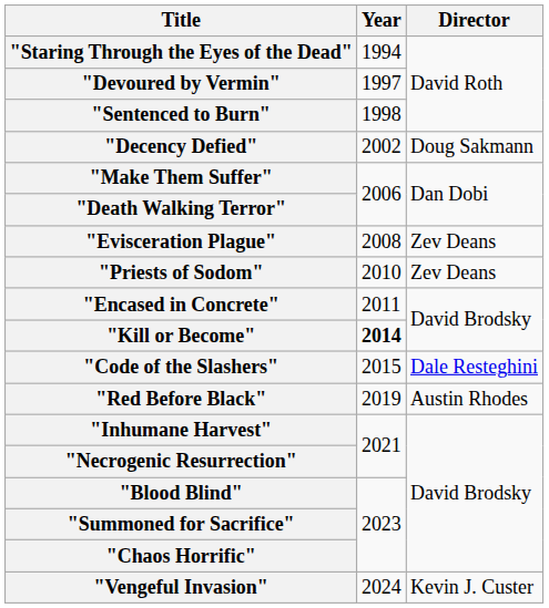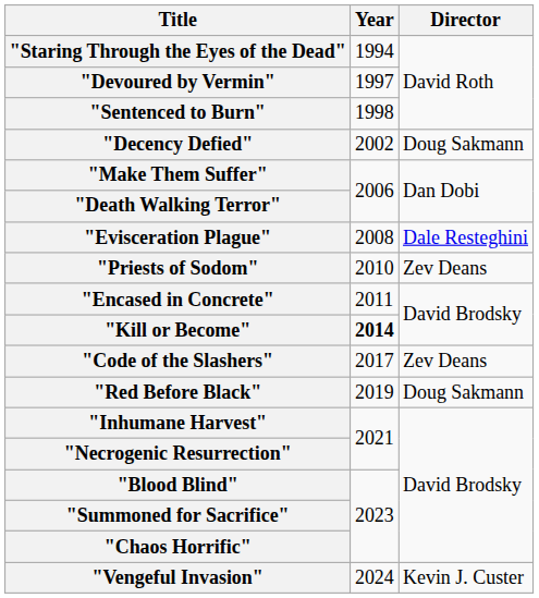"Evisceration Plague" | Director: Zev Deans -> Dale Resteghini
"Code of the Slashers" | Year: 2015 -> 2017
"Code of the Slashers" | Director: Dale Resteghini -> Zev Deans
"Red Before Black" | Director: Austin Rhodes -> Doug Sakmann
